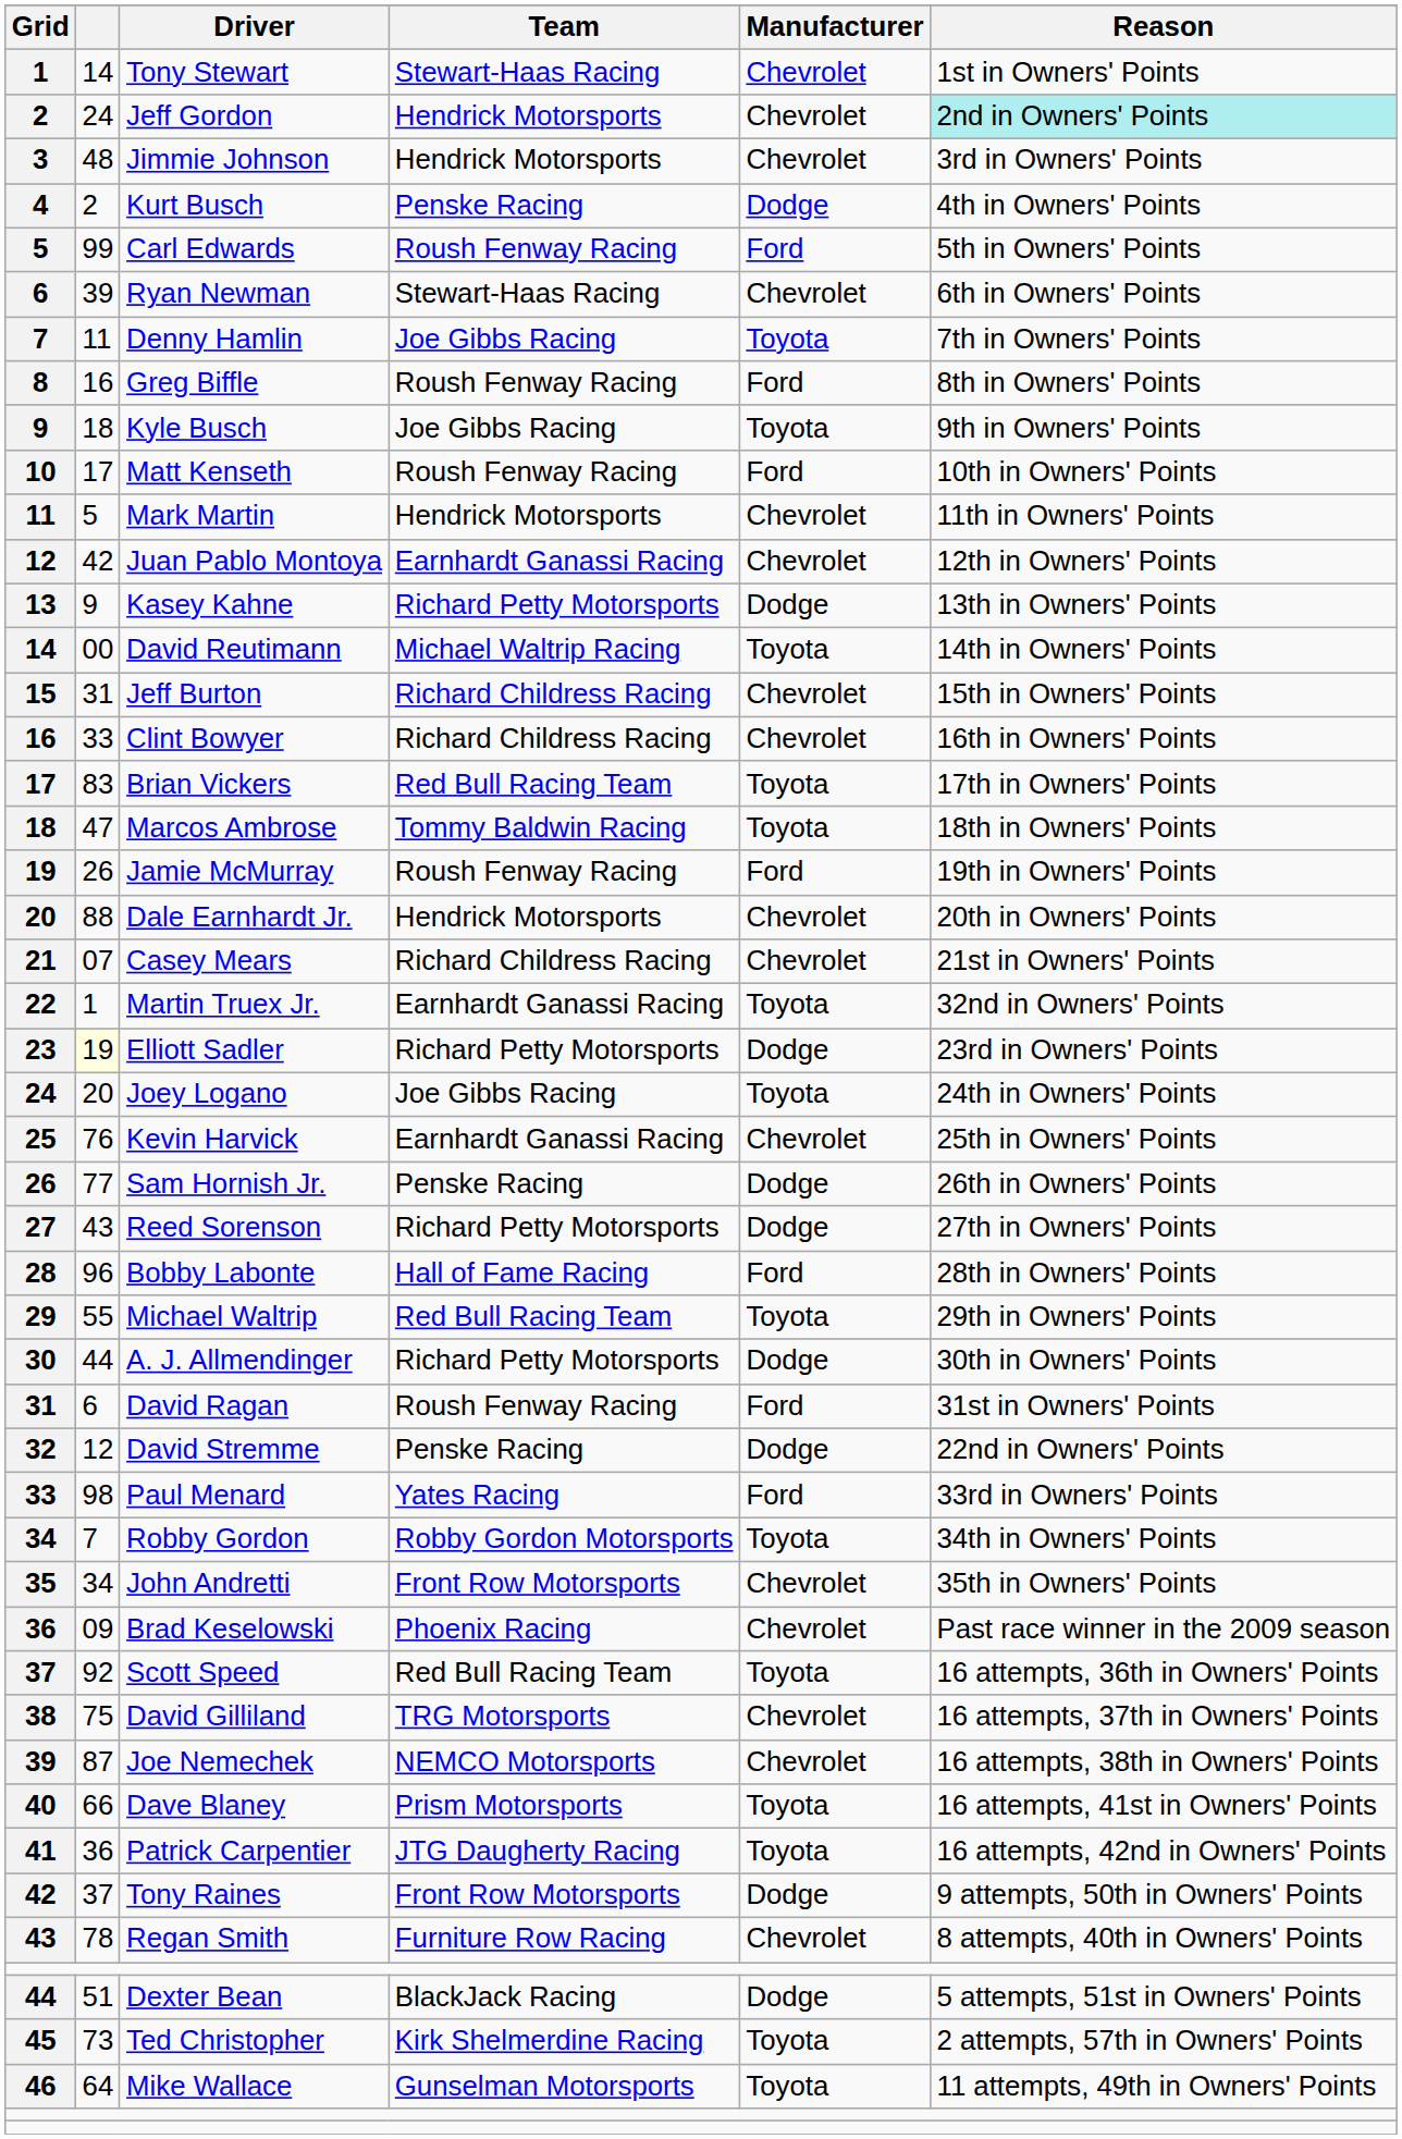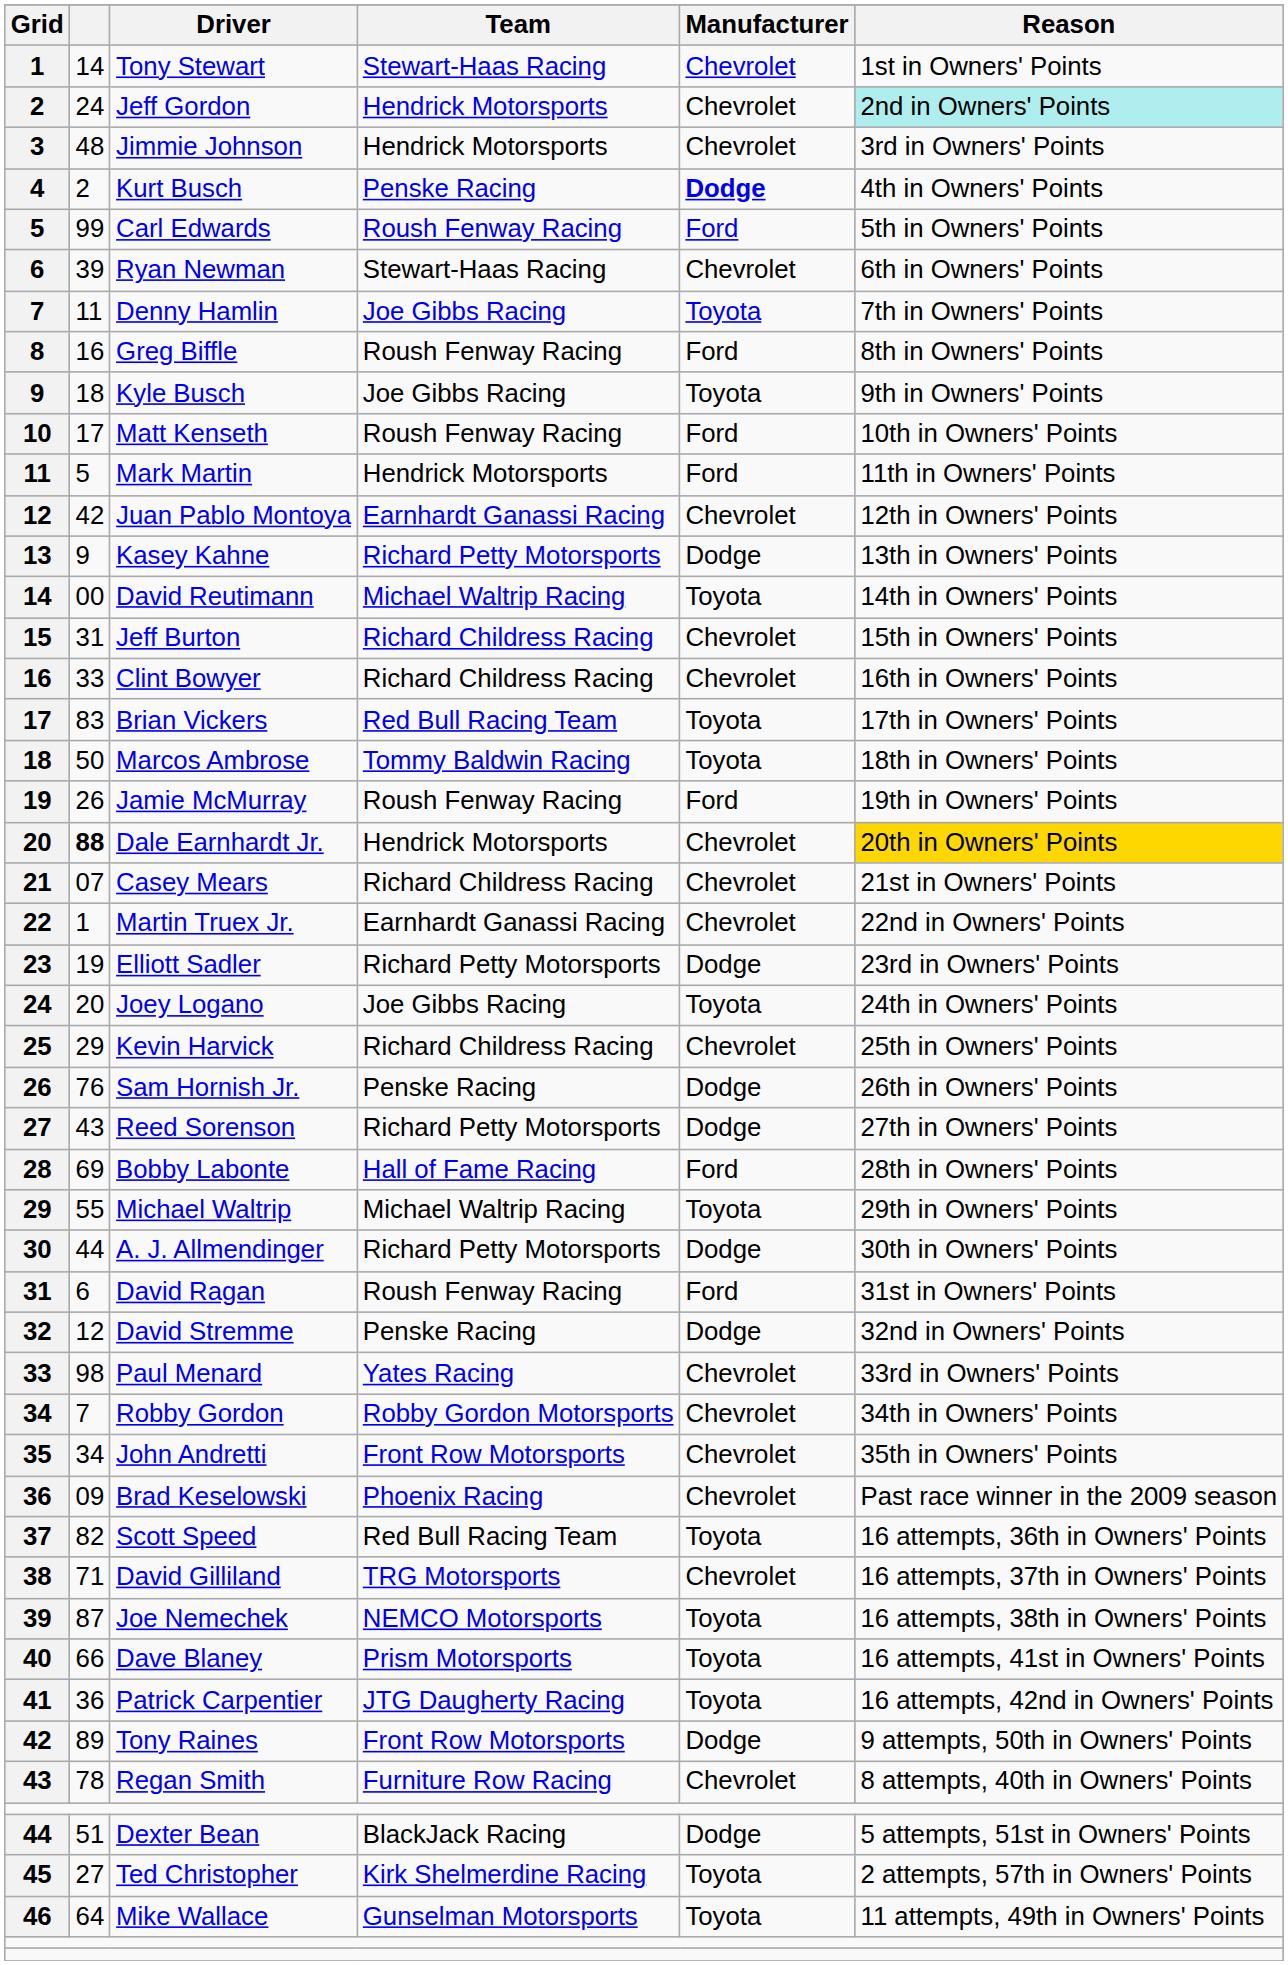Kurt Busch | Manufacturer: normal -> bold
Mark Martin | Manufacturer: Chevrolet -> Ford
Marcos Ambrose | column 2: 47 -> 50
Dale Earnhardt Jr. | column 2: normal -> bold
Dale Earnhardt Jr. | Reason: no background -> gold background
Martin Truex Jr. | Manufacturer: Toyota -> Chevrolet
Martin Truex Jr. | Reason: 32nd in Owners' Points -> 22nd in Owners' Points
Elliott Sadler | column 2: lightyellow background -> no background
Kevin Harvick | column 2: 76 -> 29
Kevin Harvick | Team: Earnhardt Ganassi Racing -> Richard Childress Racing
Sam Hornish Jr. | column 2: 77 -> 76
Bobby Labonte | column 2: 96 -> 69
Michael Waltrip | Team: Red Bull Racing Team -> Michael Waltrip Racing
David Stremme | Reason: 22nd in Owners' Points -> 32nd in Owners' Points
Paul Menard | Manufacturer: Ford -> Chevrolet
Robby Gordon | Manufacturer: Toyota -> Chevrolet
Scott Speed | column 2: 92 -> 82
David Gilliland | column 2: 75 -> 71
Joe Nemechek | Manufacturer: Chevrolet -> Toyota
Tony Raines | column 2: 37 -> 89
Ted Christopher | column 2: 73 -> 27
